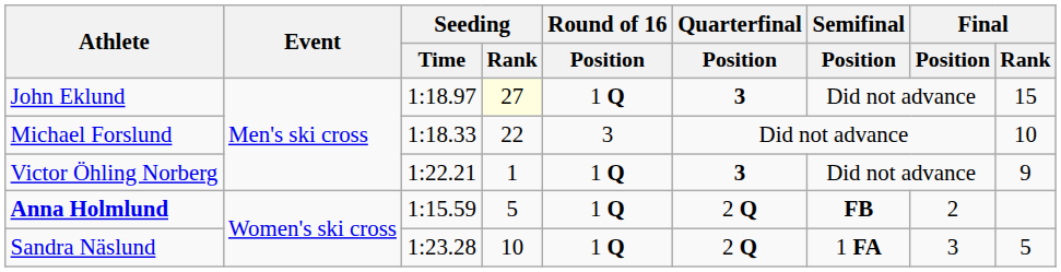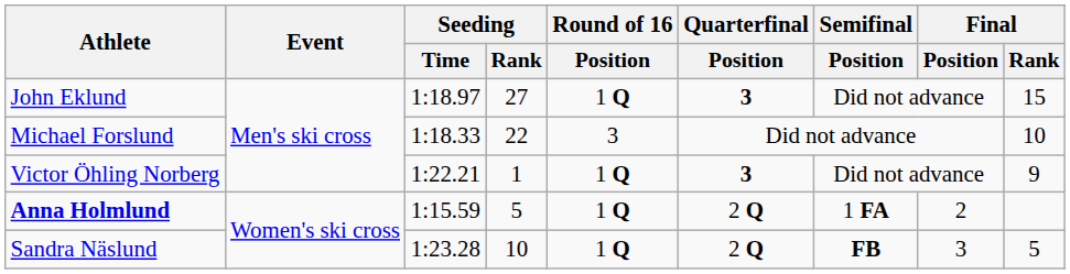John Eklund | Seeding / Rank: lightyellow background -> no background
Anna Holmlund | Semifinal / Position: FB -> 1 FA
Sandra Näslund | Semifinal / Position: 1 FA -> FB
